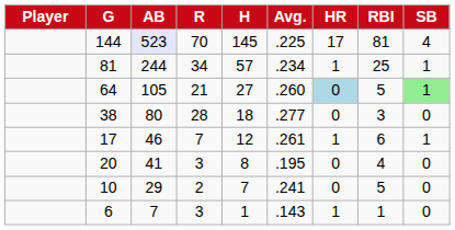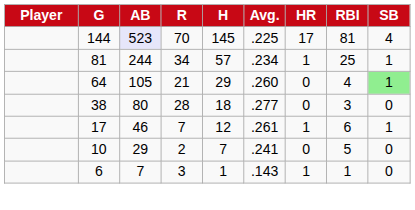64 | H: 27 -> 29
64 | HR: lightblue background -> no background
64 | RBI: 5 -> 4
- row: 20 | 41 | 3 | 8 | .195 | 0 | 4 | 0
